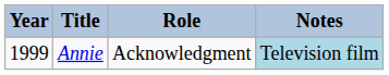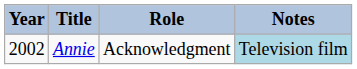Annie | Year: 1999 -> 2002
